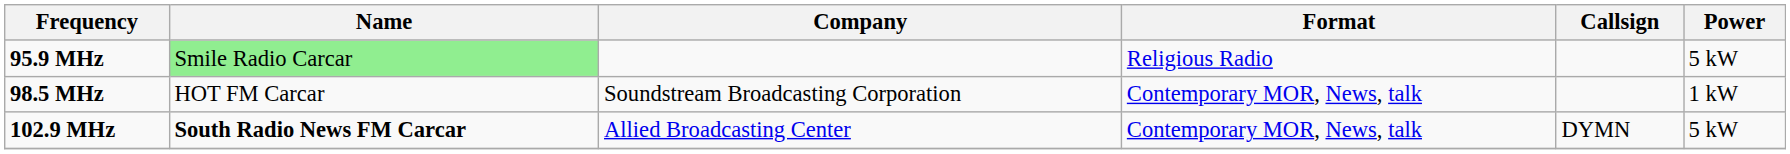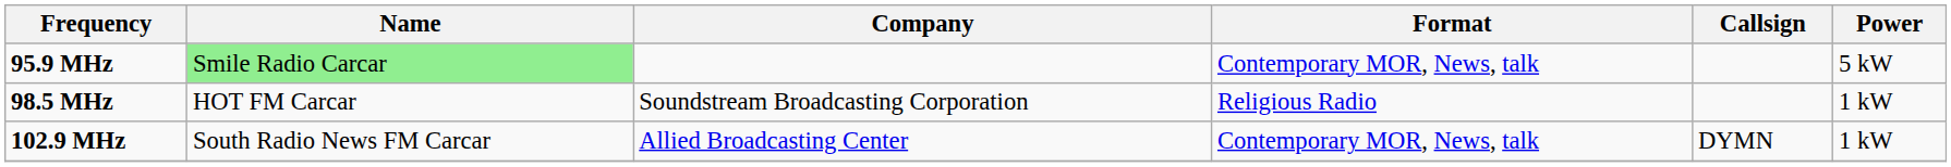95.9 MHz | Format: Religious Radio -> Contemporary MOR, News, talk
98.5 MHz | Format: Contemporary MOR, News, talk -> Religious Radio
102.9 MHz | Name: bold -> normal
102.9 MHz | Power: 5 kW -> 1 kW
